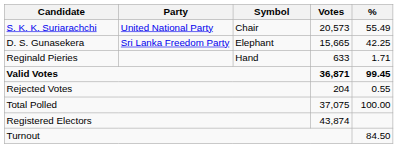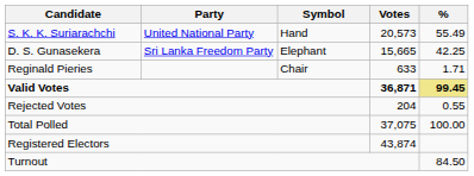S. K. K. Suriarachchi | Symbol: Chair -> Hand
Reginald Pieries | Symbol: Hand -> Chair
Valid Votes | %: no background -> khaki background
